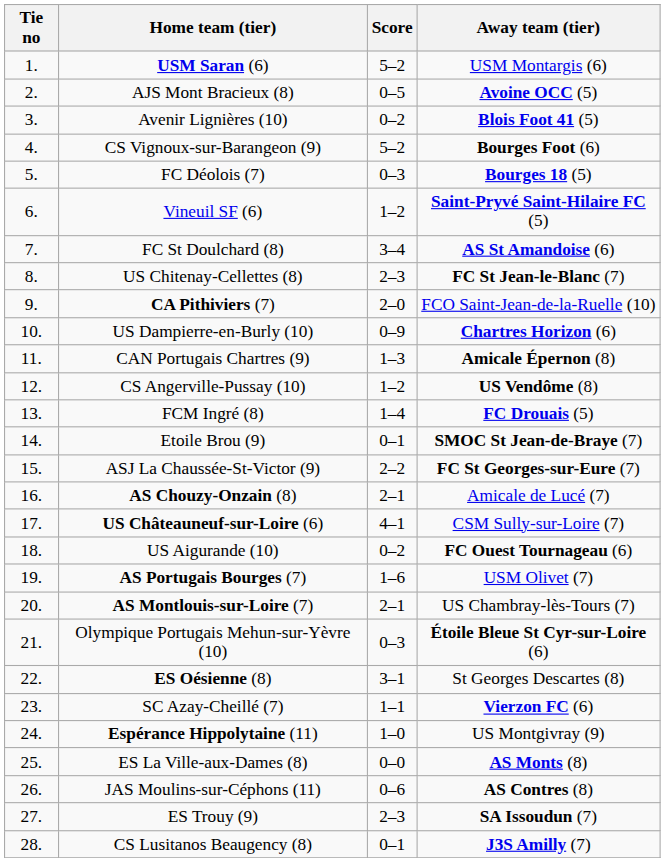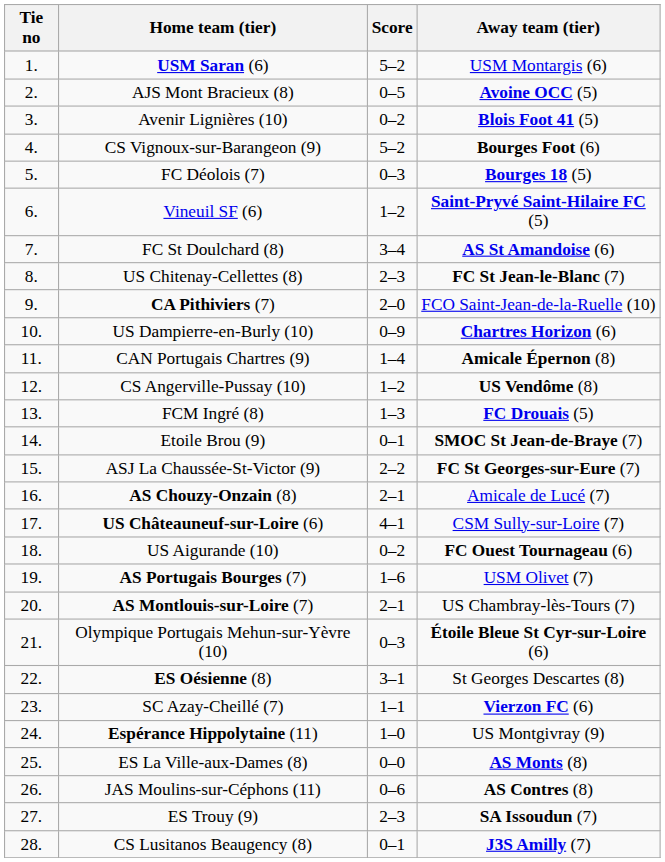CAN Portugais Chartres (9) | Score: 1–3 -> 1–4
FCM Ingré (8) | Score: 1–4 -> 1–3
